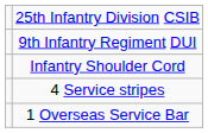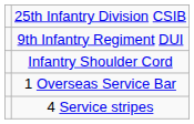rows swapped: 1 Overseas Service Bar <-> 4 Service stripes
